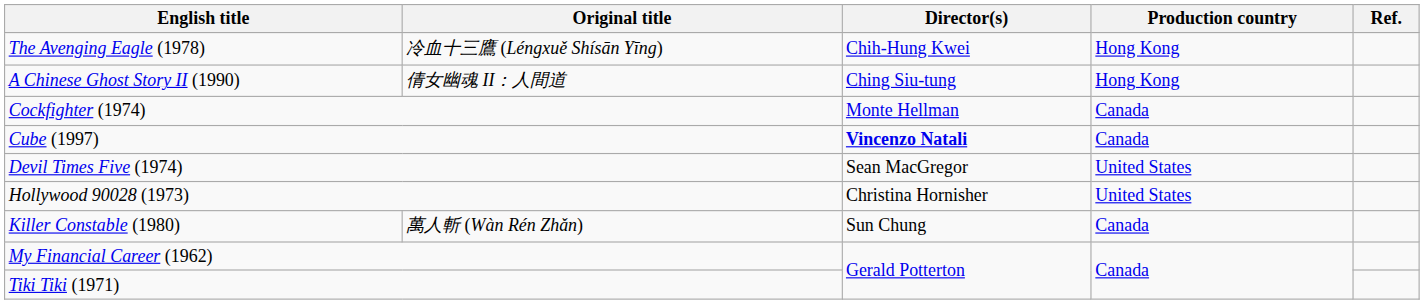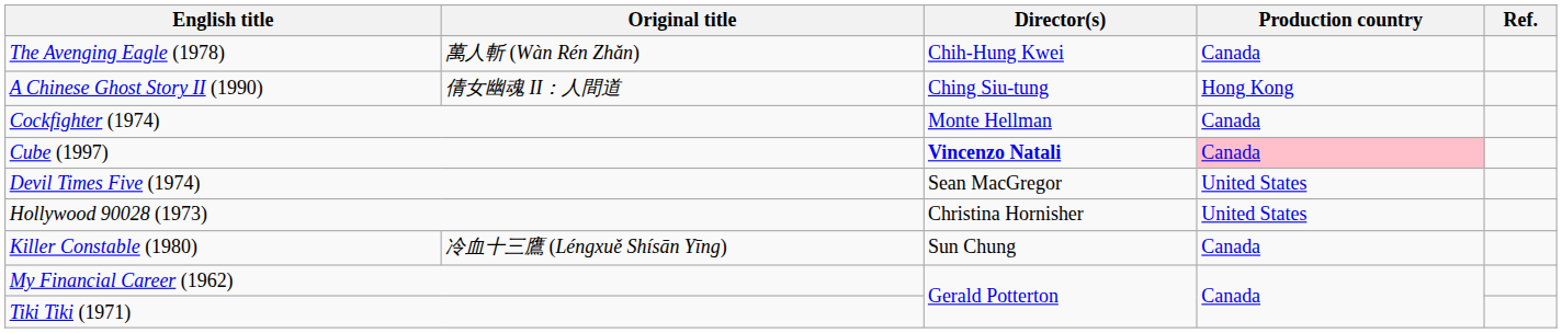The Avenging Eagle (1978) | Original title: 冷血十三鷹 (Léngxuě Shísān Yīng) -> 萬人斬 (Wàn Rén Zhǎn)
The Avenging Eagle (1978) | Production country: Hong Kong -> Canada
Cube (1997) | Production country: no background -> pink background
Killer Constable (1980) | Original title: 萬人斬 (Wàn Rén Zhǎn) -> 冷血十三鷹 (Léngxuě Shísān Yīng)
